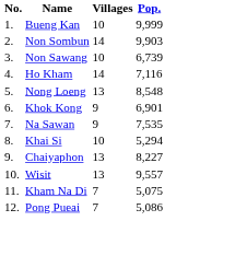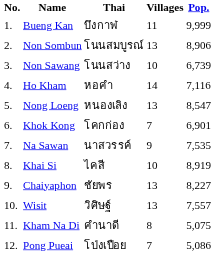+ column: Thai | บึงกาฬ | โนนสมบูรณ์ | โนนสว่าง | หอคำ | หนองเลิง | โคกก่อง | นาสวรรค์ | ไคสี | ชัยพร | วิศิษฐ์ | คำนาดี | โป่งเปือย
Bueng Kan | Villages: 10 -> 11
Non Sombun | Villages: 14 -> 13
Non Sombun | Pop.: 9,903 -> 8,906
Nong Loeng | Pop.: 8,548 -> 8,547
Khok Kong | Villages: 9 -> 7
Khai Si | Pop.: 5,294 -> 8,919
Wisit | Pop.: 9,557 -> 7,557
Kham Na Di | Villages: 7 -> 8
